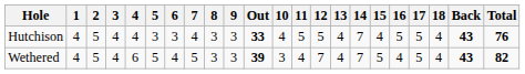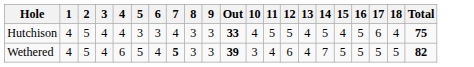- column: Back | 43 | 43
Hutchison | 14: 7 -> 5
Hutchison | 17: 5 -> 6
Hutchison | Total: 76 -> 75
Wethered | 7: normal -> bold
Wethered | 12: 7 -> 6
Wethered | 16: 4 -> 5
Wethered | 18: 4 -> 5
